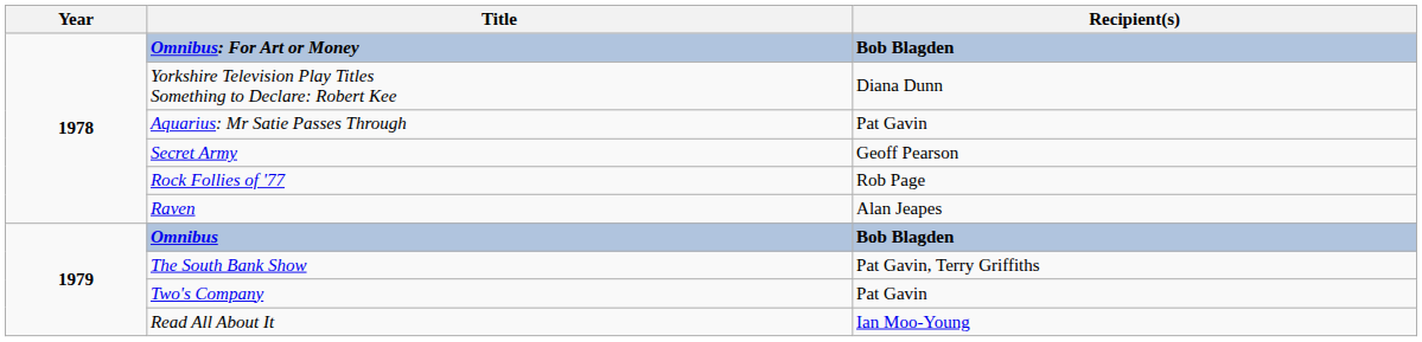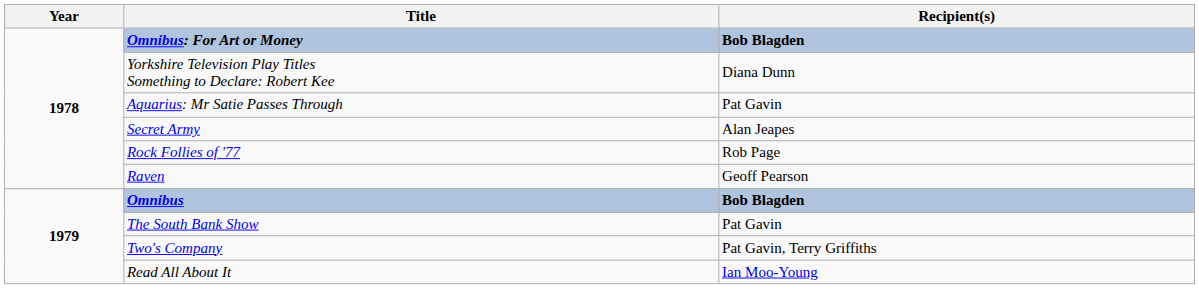Secret Army | Recipient(s): Geoff Pearson -> Alan Jeapes
Raven | Recipient(s): Alan Jeapes -> Geoff Pearson
The South Bank Show | Recipient(s): Pat Gavin, Terry Griffiths -> Pat Gavin
Two's Company | Recipient(s): Pat Gavin -> Pat Gavin, Terry Griffiths
